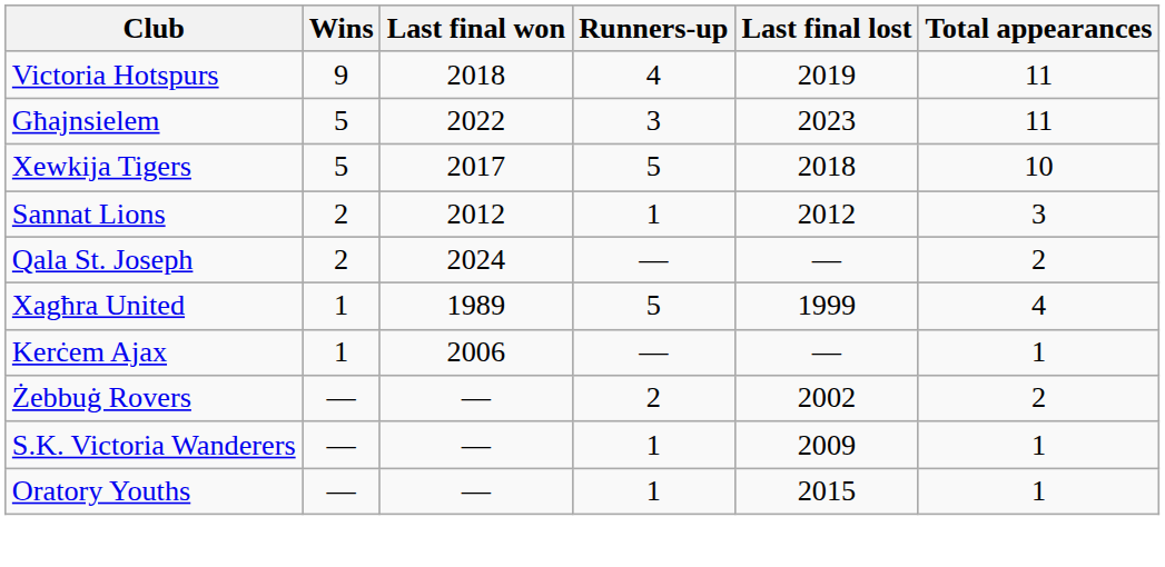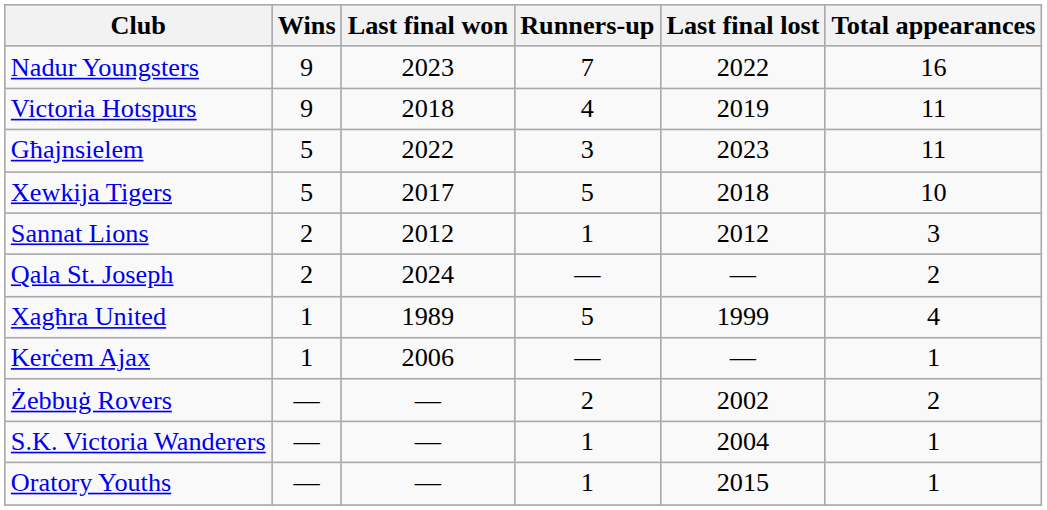+ row: Nadur Youngsters | 9 | 2023 | 7 | 2022 | 16
S.K. Victoria Wanderers | Last final lost: 2009 -> 2004
